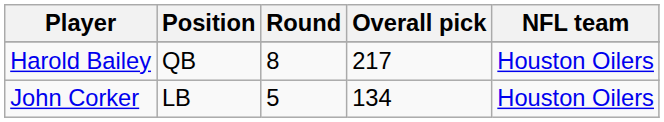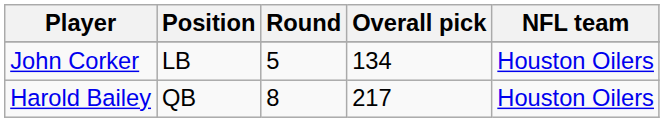rows swapped: John Corker <-> Harold Bailey
